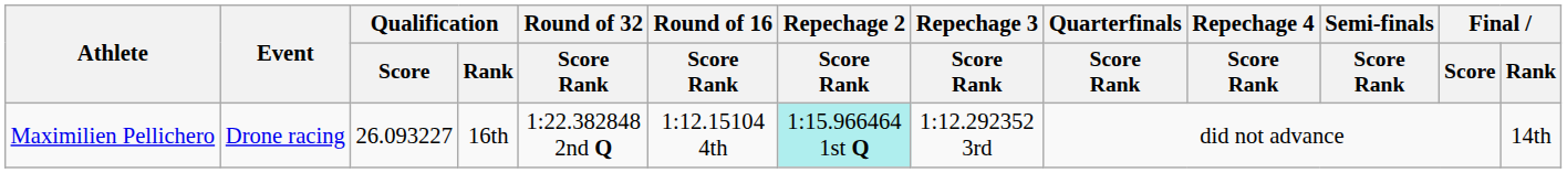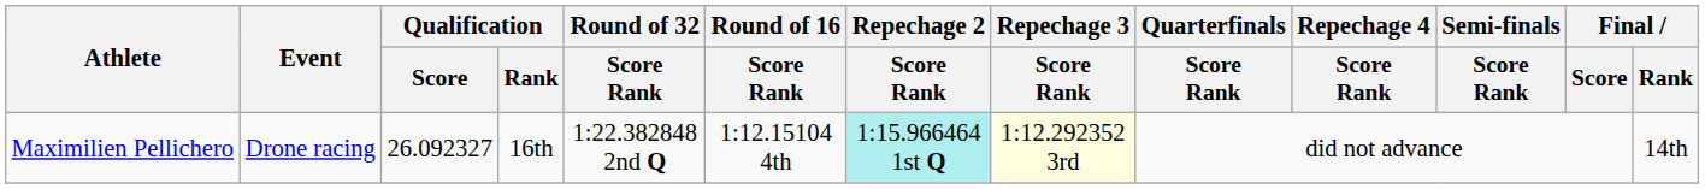Maximilien Pellichero | Qualification / Score: 26.093227 -> 26.092327
Maximilien Pellichero | Repechage 3 / Score Rank: no background -> lightyellow background
